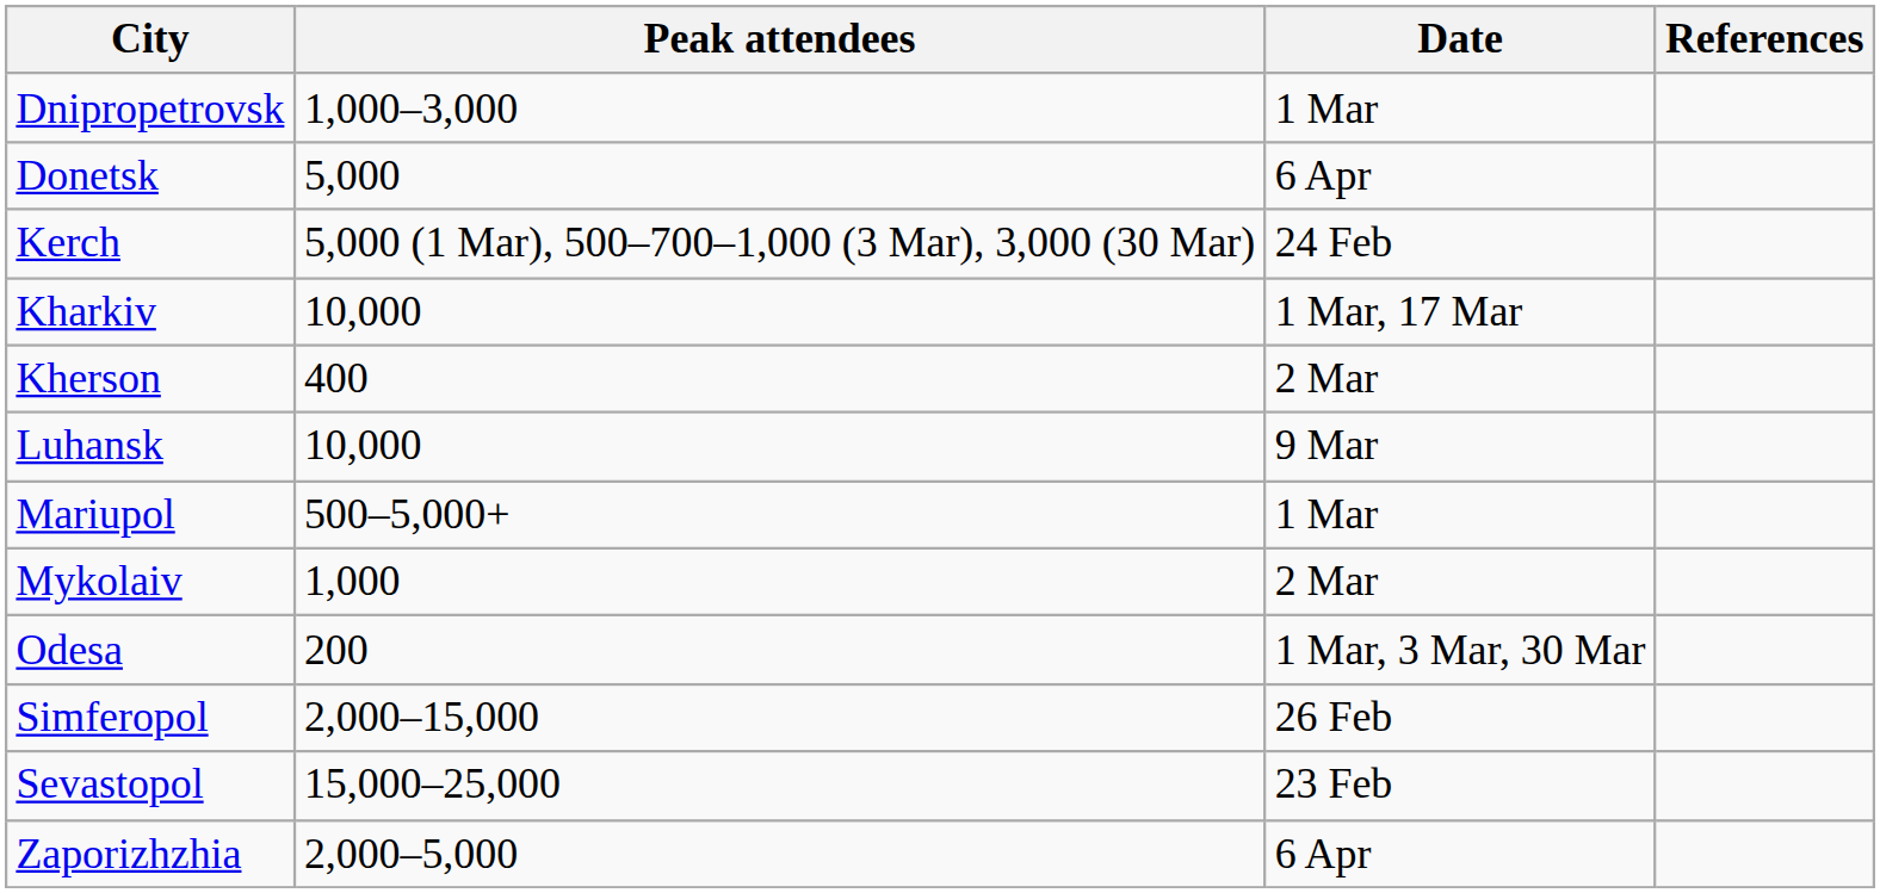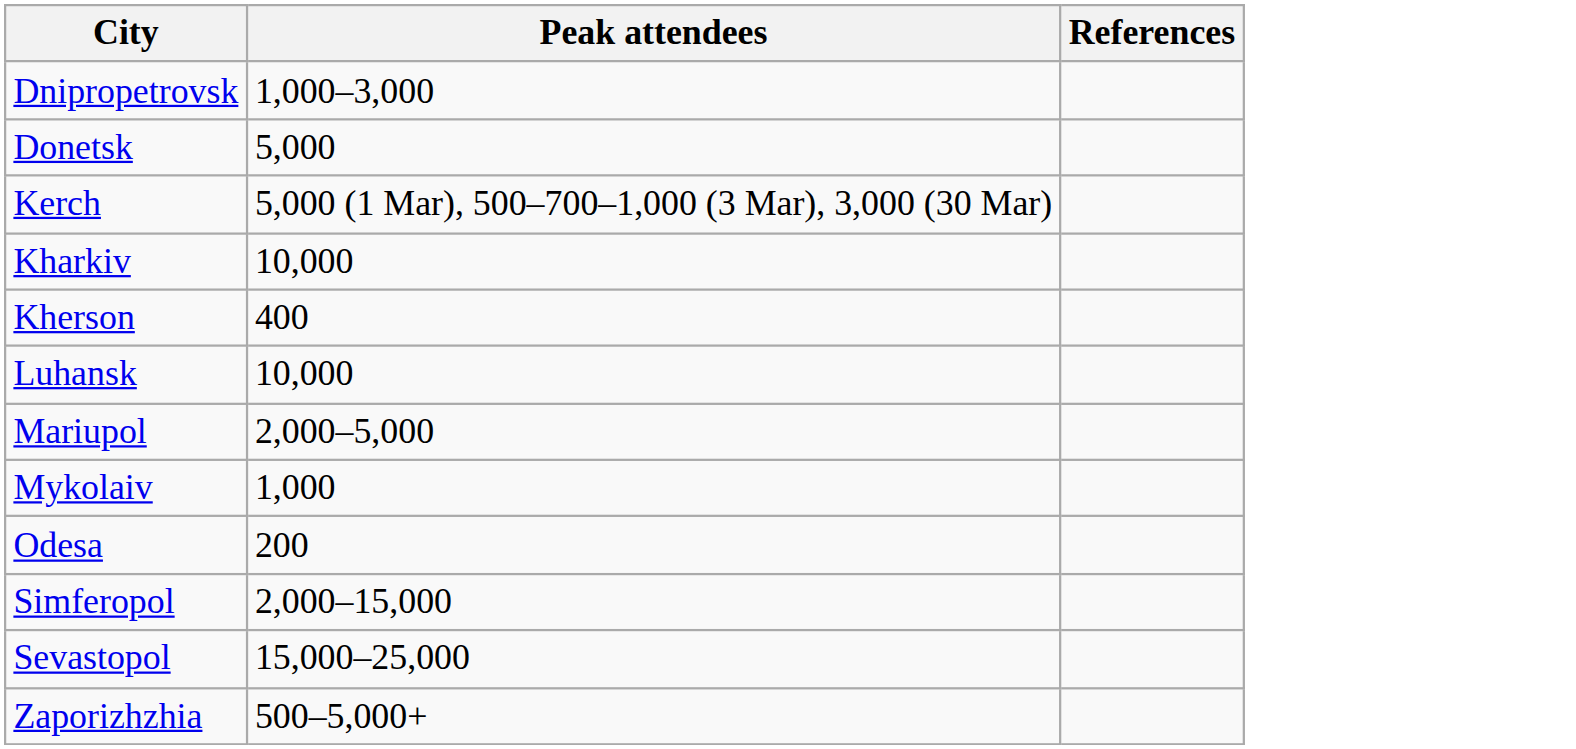- column: Date | 1 Mar | 6 Apr | 24 Feb | 1 Mar, 17 Mar | 2 Mar | 9 Mar | 1 Mar | 2 Mar | 1 Mar, 3 Mar, 30 Mar | 26 Feb | 23 Feb | 6 Apr
Mariupol | Peak attendees: 500–5,000+ -> 2,000–5,000
Zaporizhzhia | Peak attendees: 2,000–5,000 -> 500–5,000+
